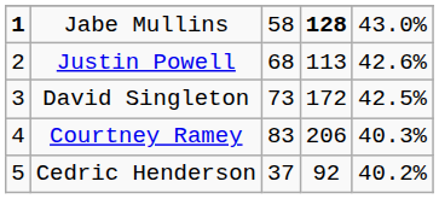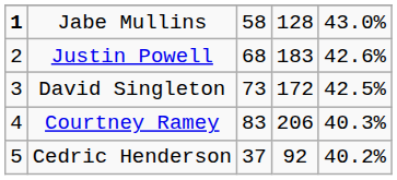Jabe Mullins | column 4: bold -> normal
Justin Powell | column 4: 113 -> 183
